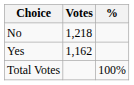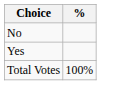- column: Votes | 1,218 | 1,162
